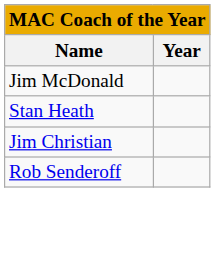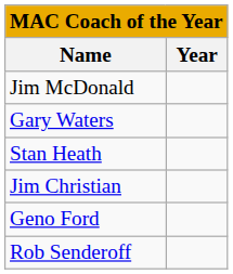+ row: Gary Waters
+ row: Geno Ford
